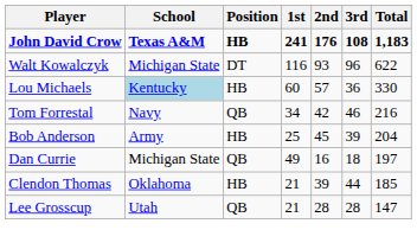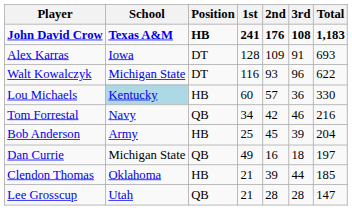+ row: Alex Karras | Iowa | DT | 128 | 109 | 91 | 693
